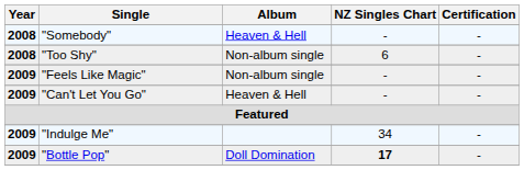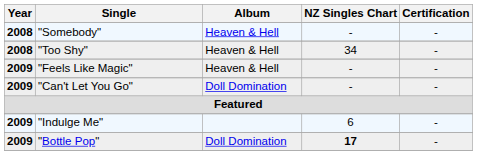"Too Shy" | Album: Non-album single -> Heaven & Hell
"Too Shy" | NZ Singles Chart: 6 -> 34
"Feels Like Magic" | Album: Non-album single -> Heaven & Hell
"Can't Let You Go" | Album: Heaven & Hell -> Doll Domination
"Indulge Me" | NZ Singles Chart: 34 -> 6
